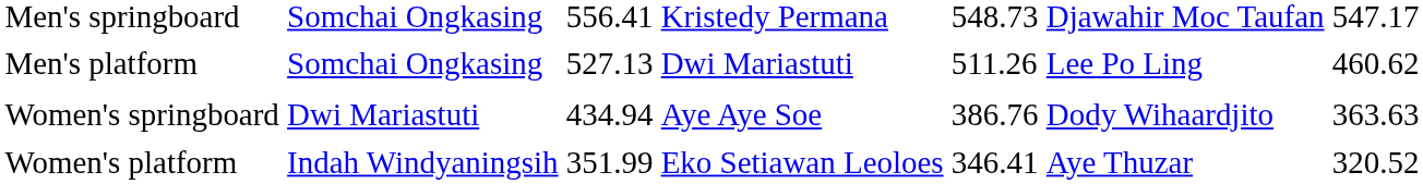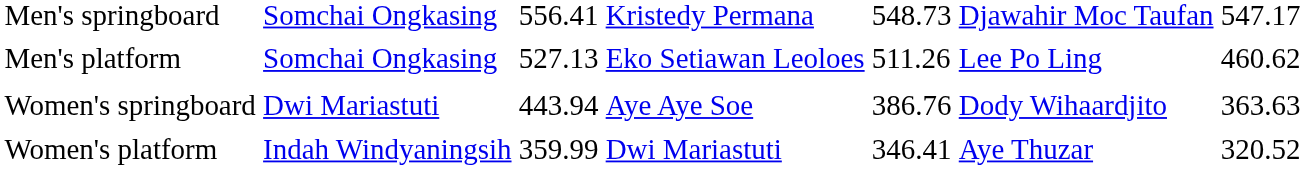Men's platform | column 4: Dwi Mariastuti -> Eko Setiawan Leoloes
Women's springboard | column 3: 434.94 -> 443.94
Women's platform | column 3: 351.99 -> 359.99
Women's platform | column 4: Eko Setiawan Leoloes -> Dwi Mariastuti
